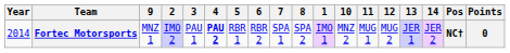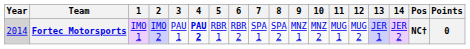columns swapped: 1 <-> 9
Fortec Motorsports | Year: no background -> lightgrey background
